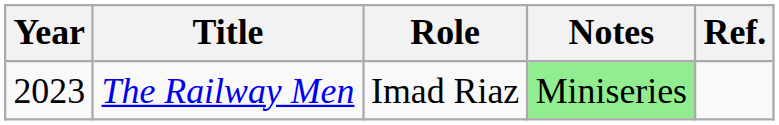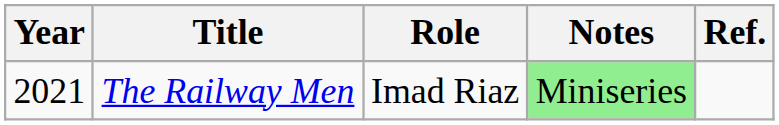The Railway Men | Year: 2023 -> 2021
